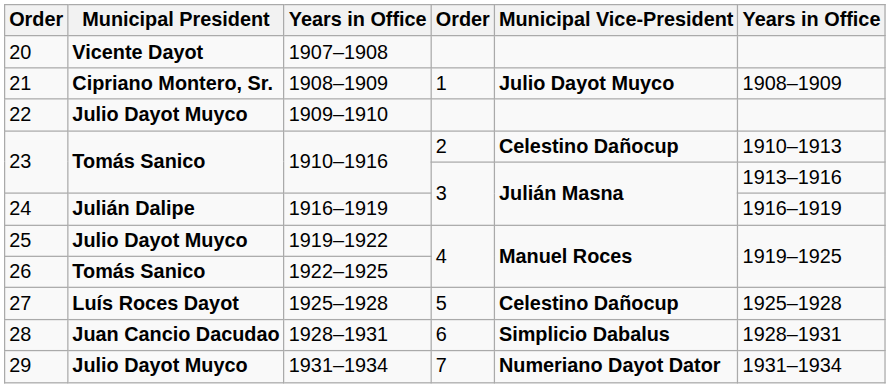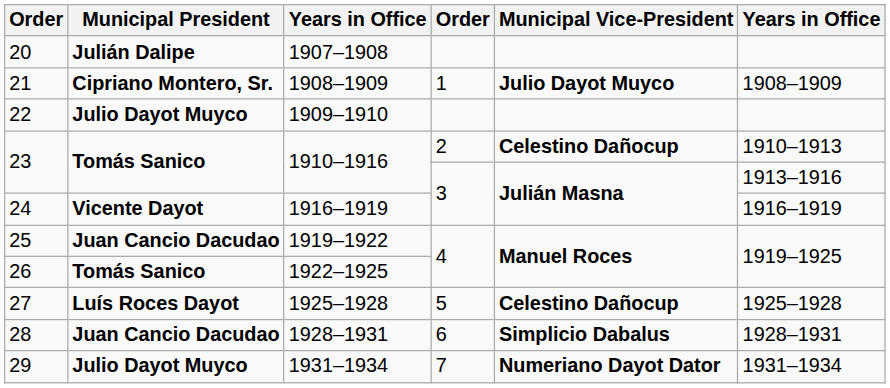20 | Municipal President: Vicente Dayot -> Julián Dalipe
24 | Municipal President: Julián Dalipe -> Vicente Dayot
25 | Municipal President: Julio Dayot Muyco -> Juan Cancio Dacudao
